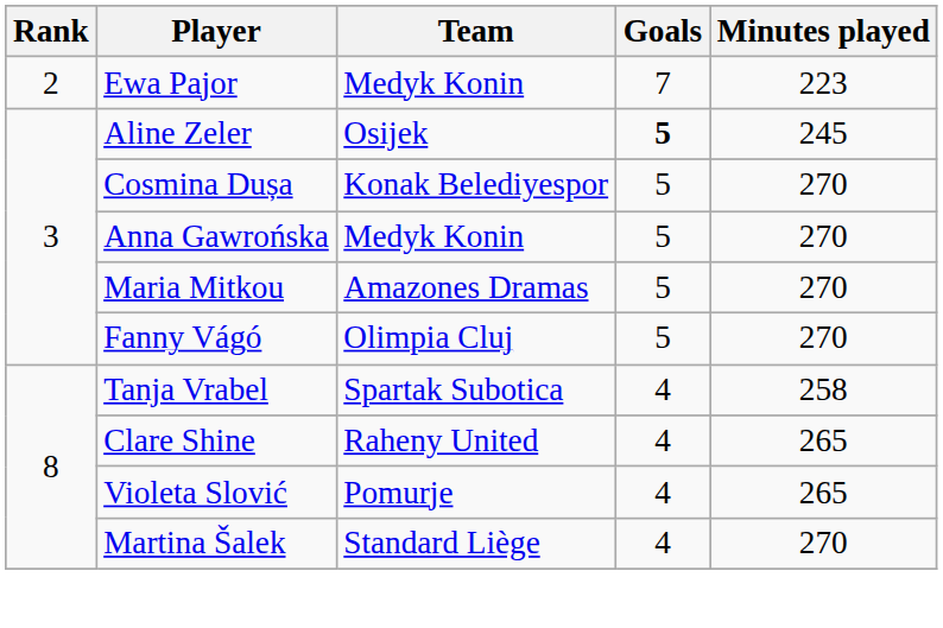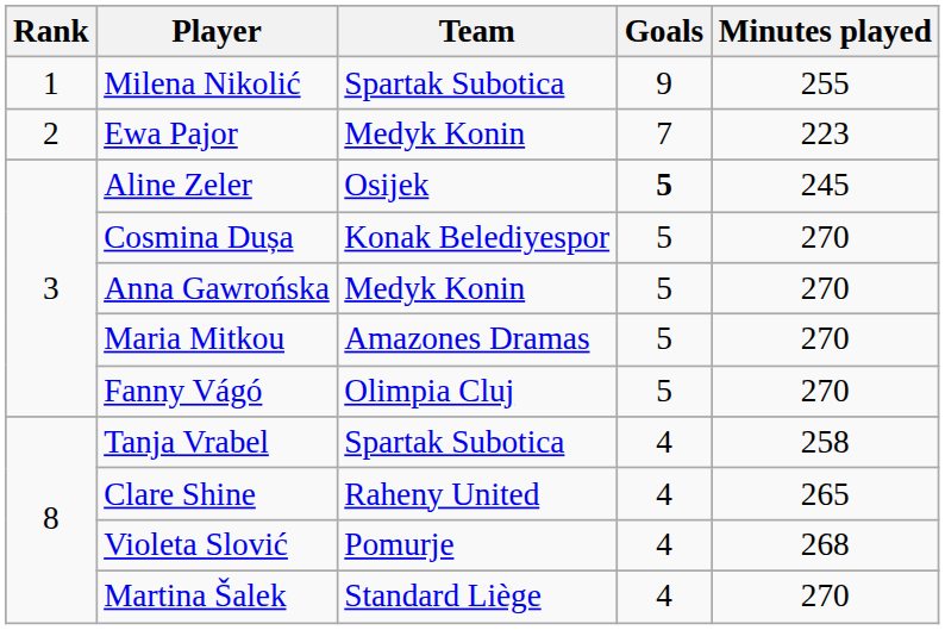+ row: 1 | Milena Nikolić | Spartak Subotica | 9 | 255
Violeta Slović | Minutes played: 265 -> 268
